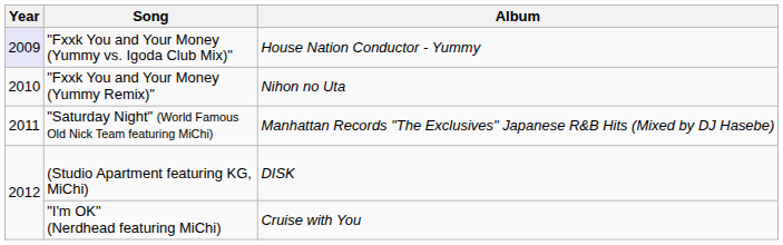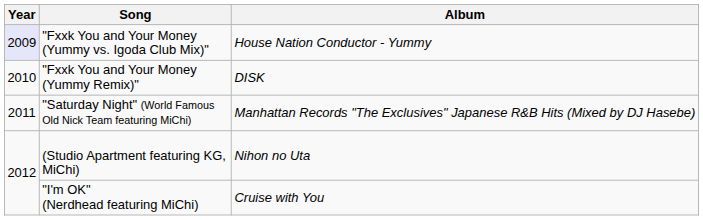"Fxxk You and Your Money (Yummy Remix)" | Album: Nihon no Uta -> DISK
(Studio Apartment featuring KG, MiChi) | Album: DISK -> Nihon no Uta
